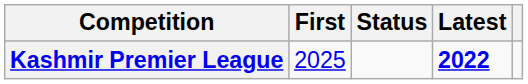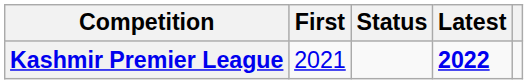Kashmir Premier League | First: 2025 -> 2021
